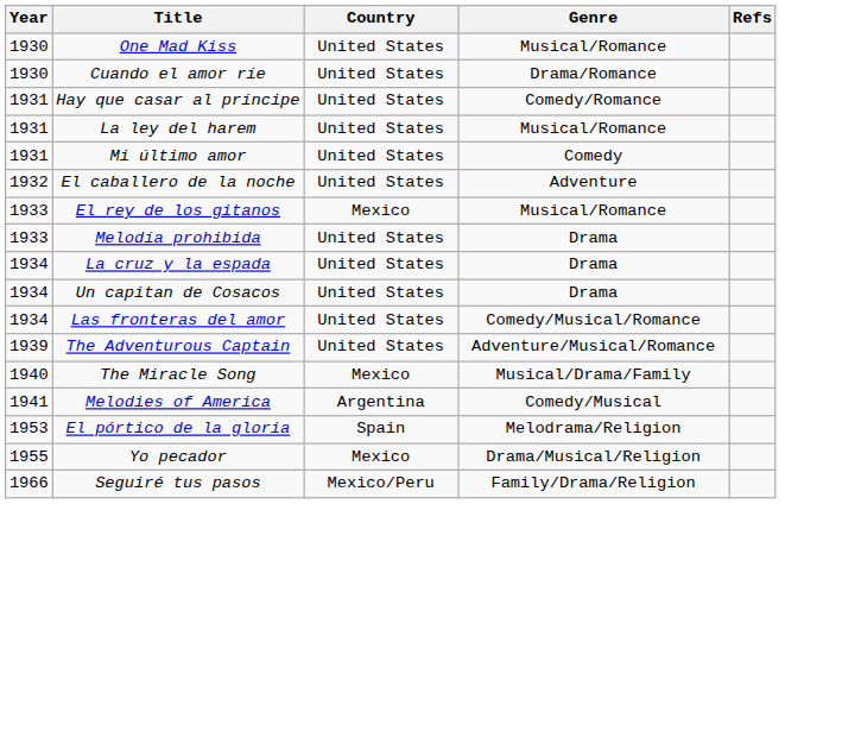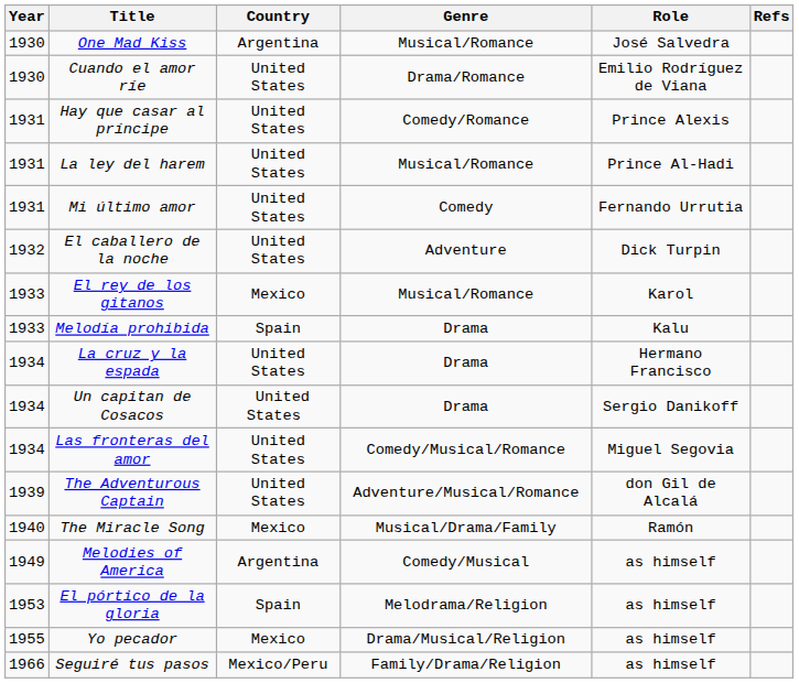+ column: Role | José Salvedra | Emilio Rodríguez de Viana | Prince Alexis | Prince Al-Hadi | Fernando Urrutia | Dick Turpin | Karol | Kalu | Hermano Francisco | Sergio Danikoff | Miguel Segovia | don Gil de Alcalá | Ramón | as himself | as himself | as himself | as himself
One Mad Kiss | Country: United States -> Argentina
Melodía prohibida | Country: United States -> Spain
Melodies of America | Year: 1941 -> 1949
